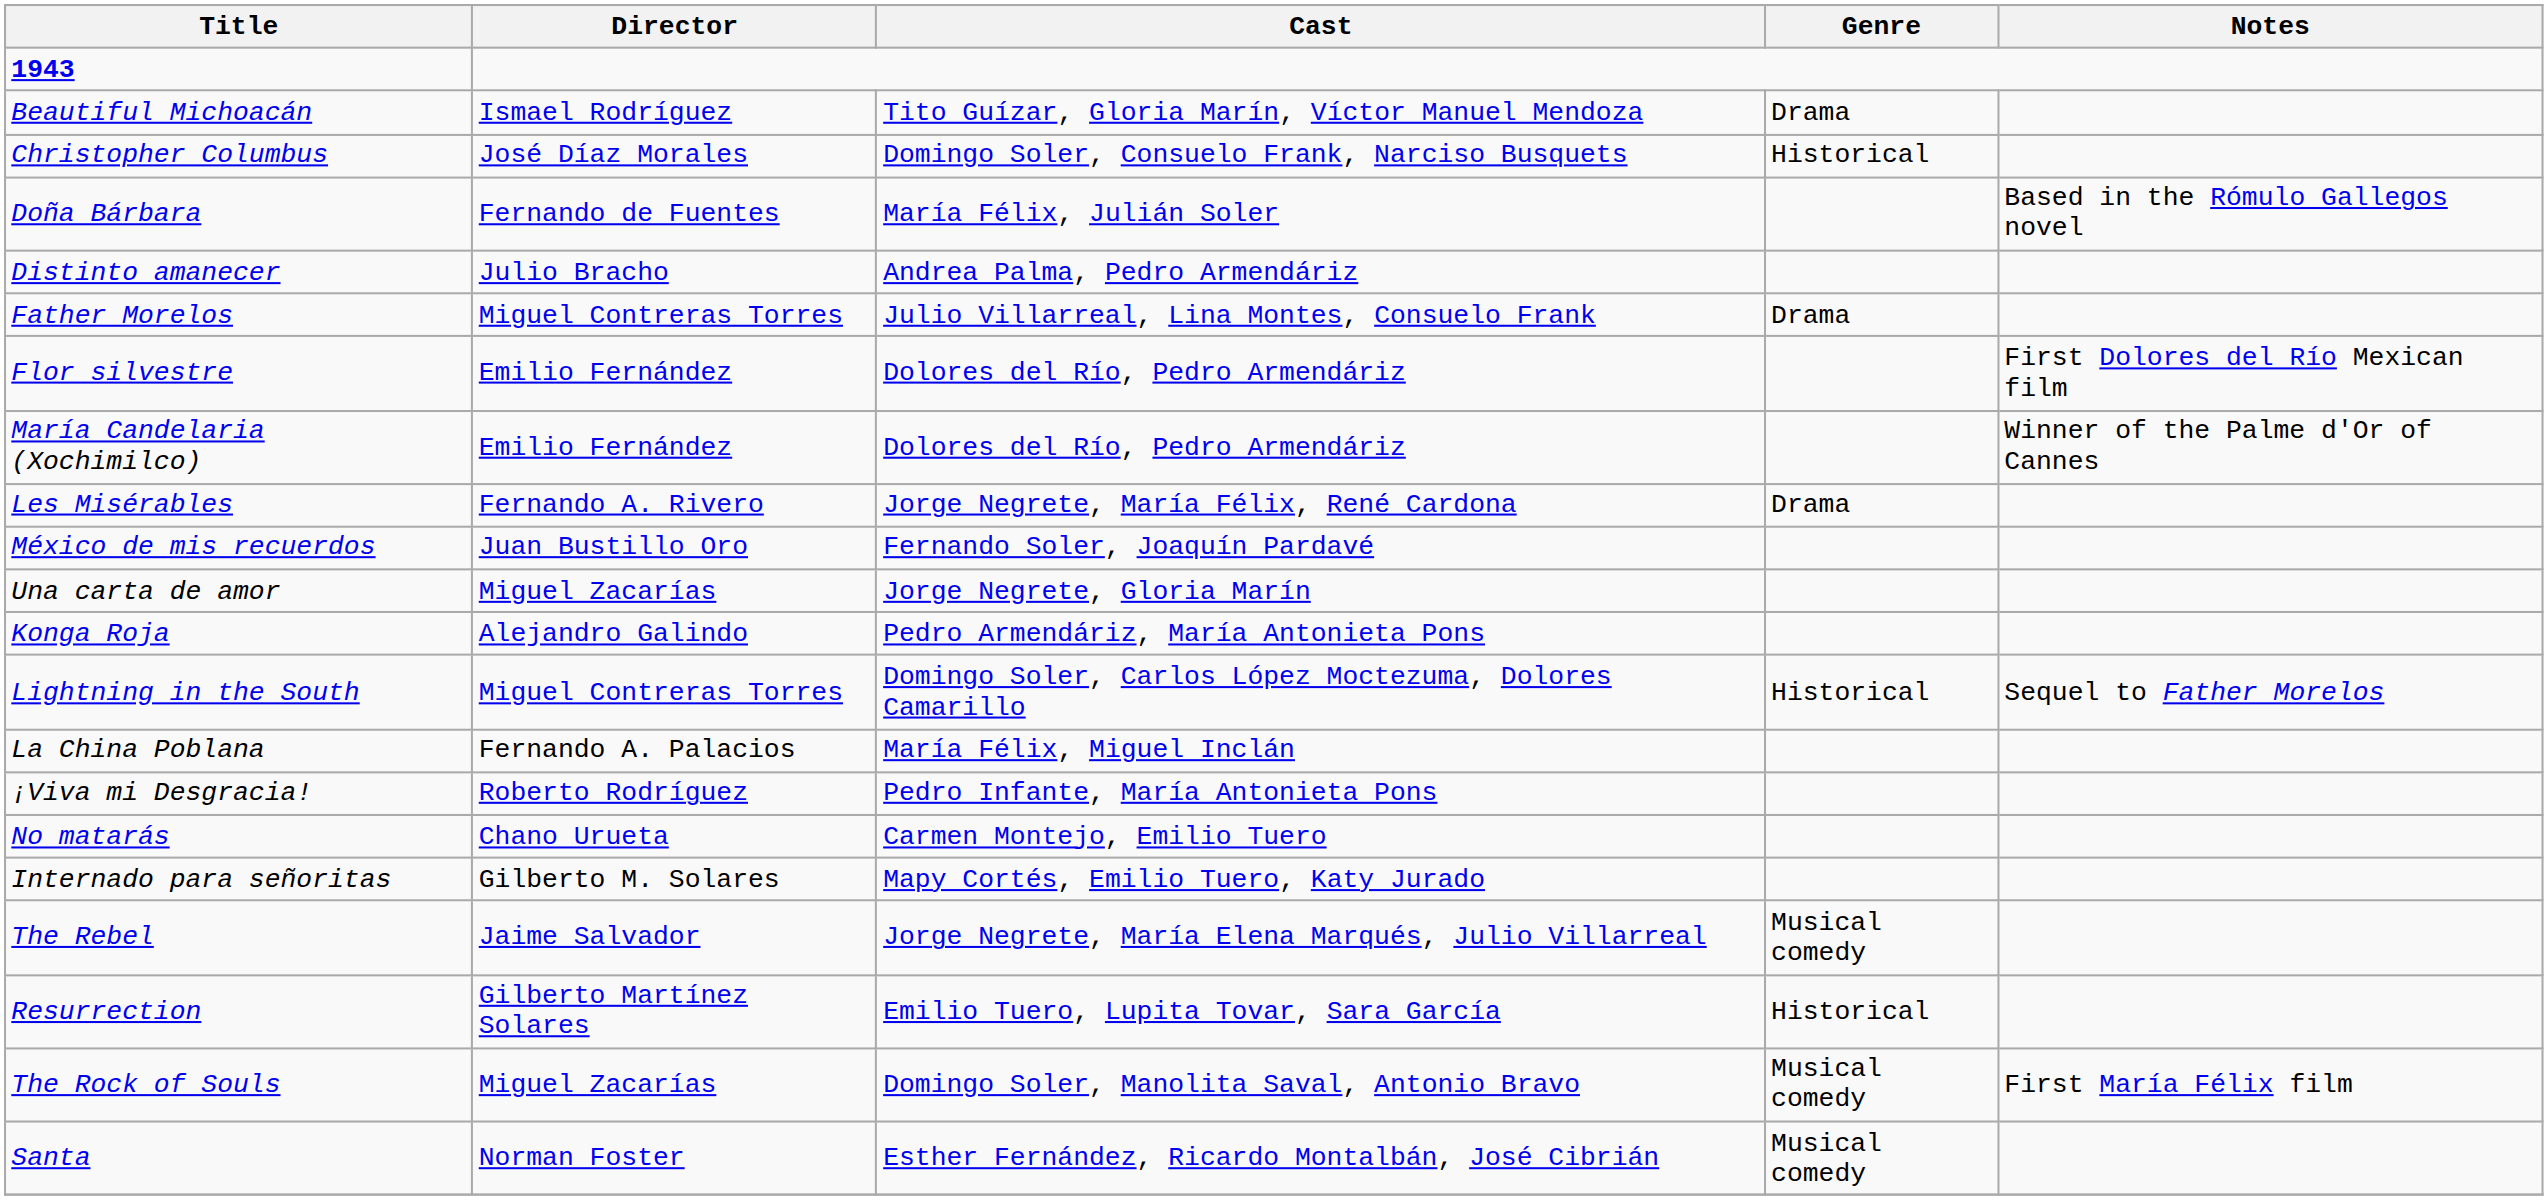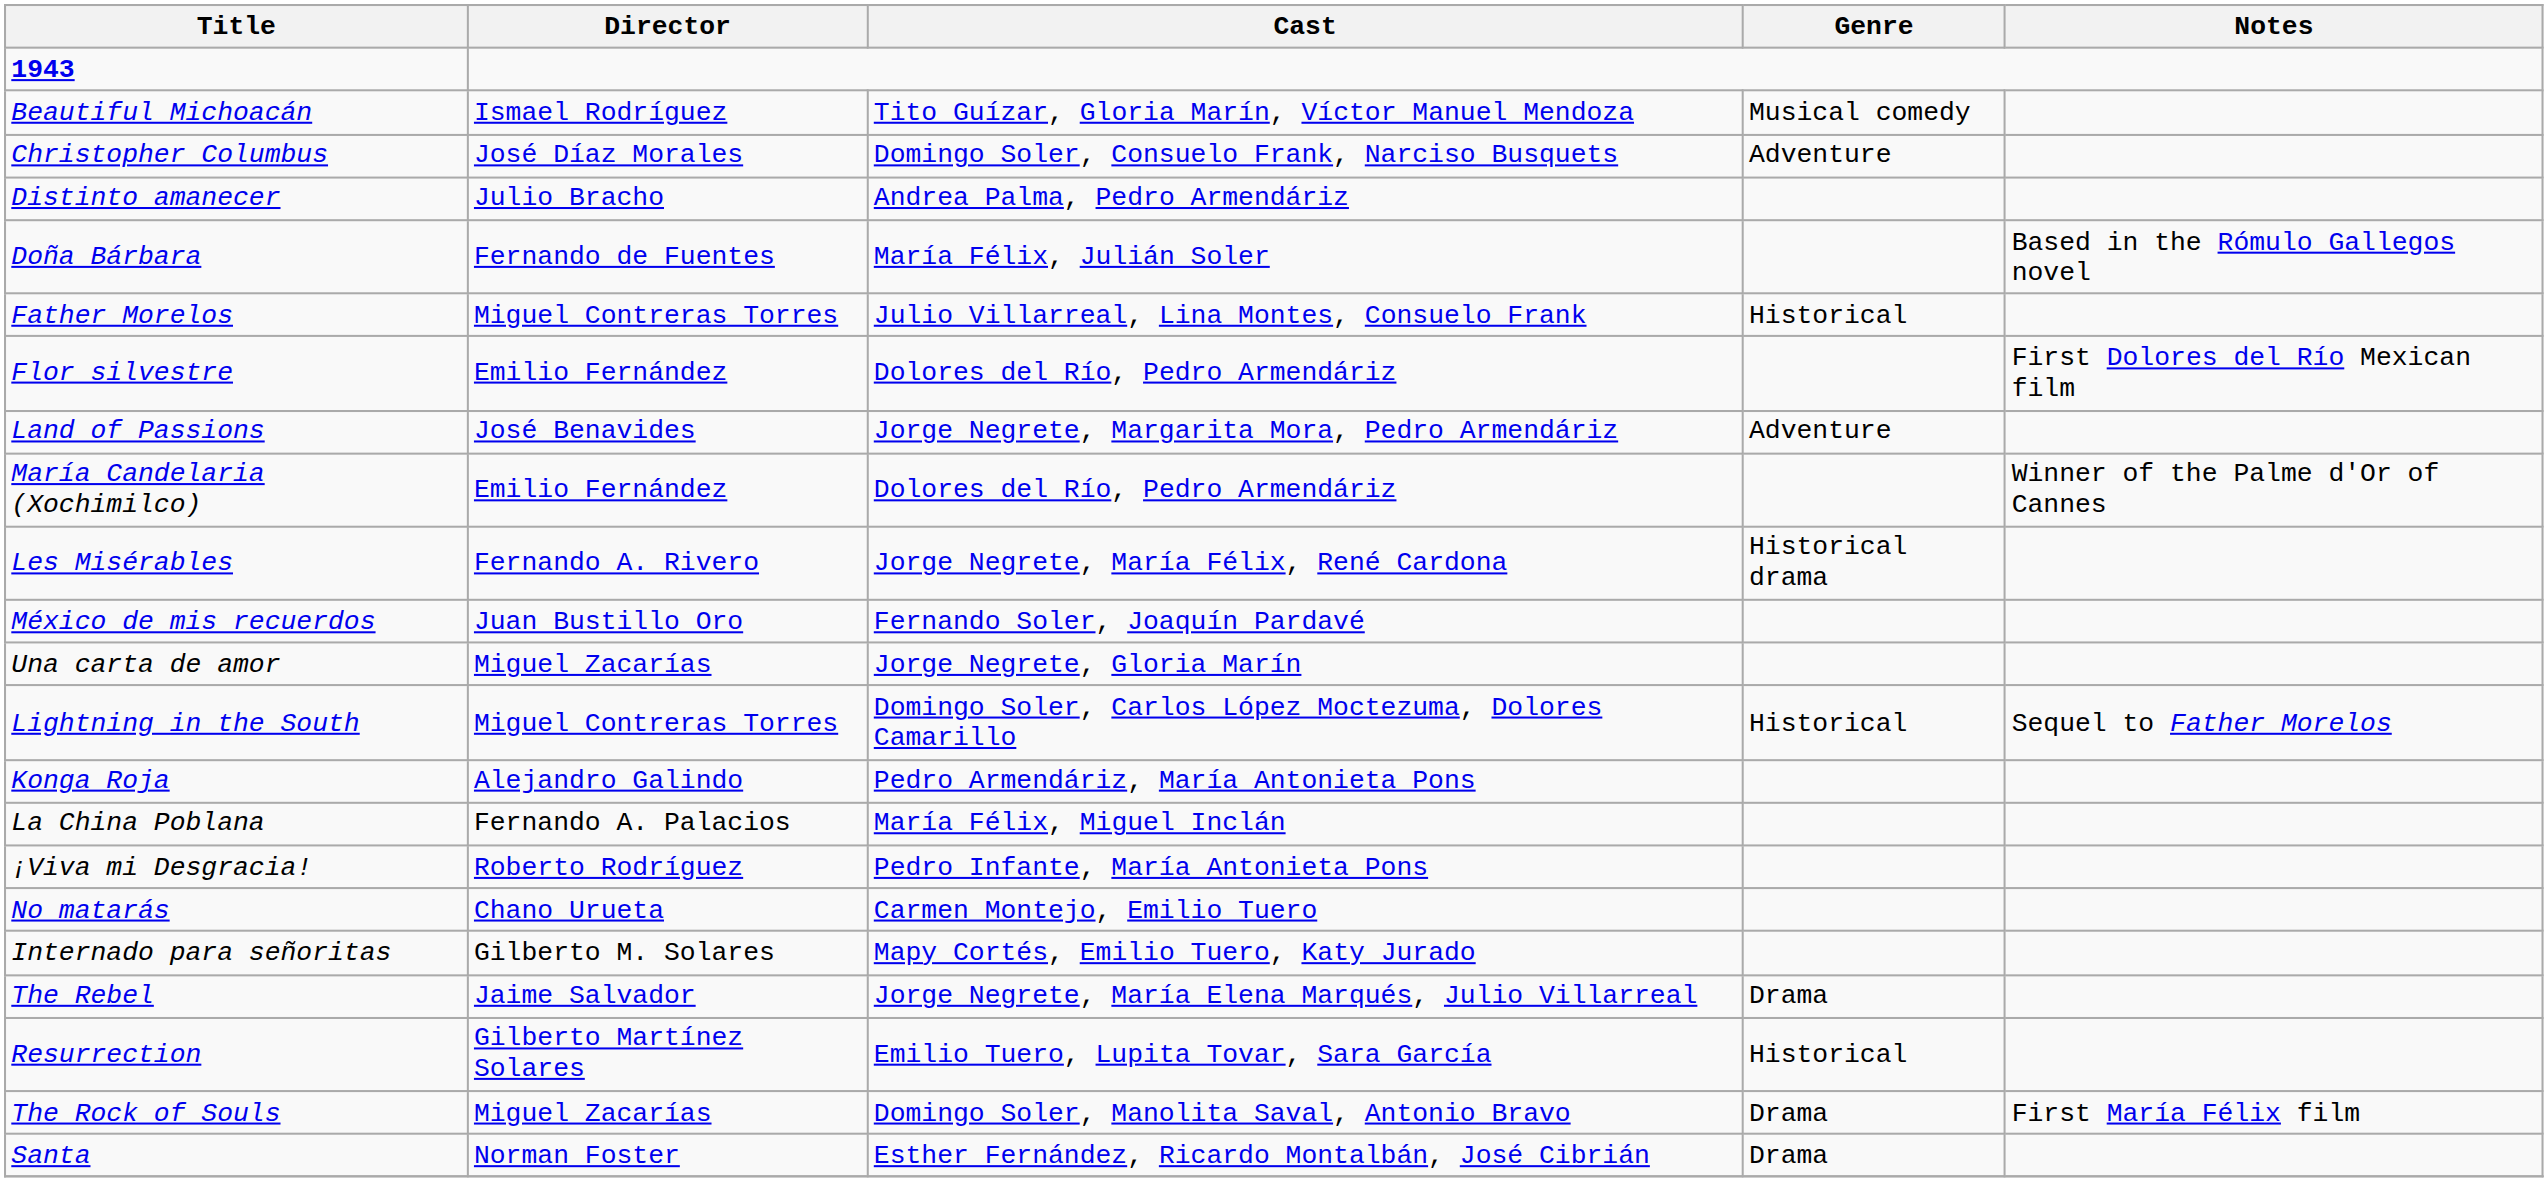Beautiful Michoacán | Genre: Drama -> Musical comedy
Christopher Columbus | Genre: Historical -> Adventure
rows swapped: Distinto amanecer <-> Doña Bárbara
Father Morelos | Genre: Drama -> Historical
+ row: Land of Passions | José Benavides | Jorge Negrete, Margarita Mora, Pedro Armendáriz | Adventure
Les Misérables | Genre: Drama -> Historical drama
rows swapped: Konga Roja <-> Lightning in the South
The Rebel | Genre: Musical comedy -> Drama
The Rock of Souls | Genre: Musical comedy -> Drama
Santa | Genre: Musical comedy -> Drama
